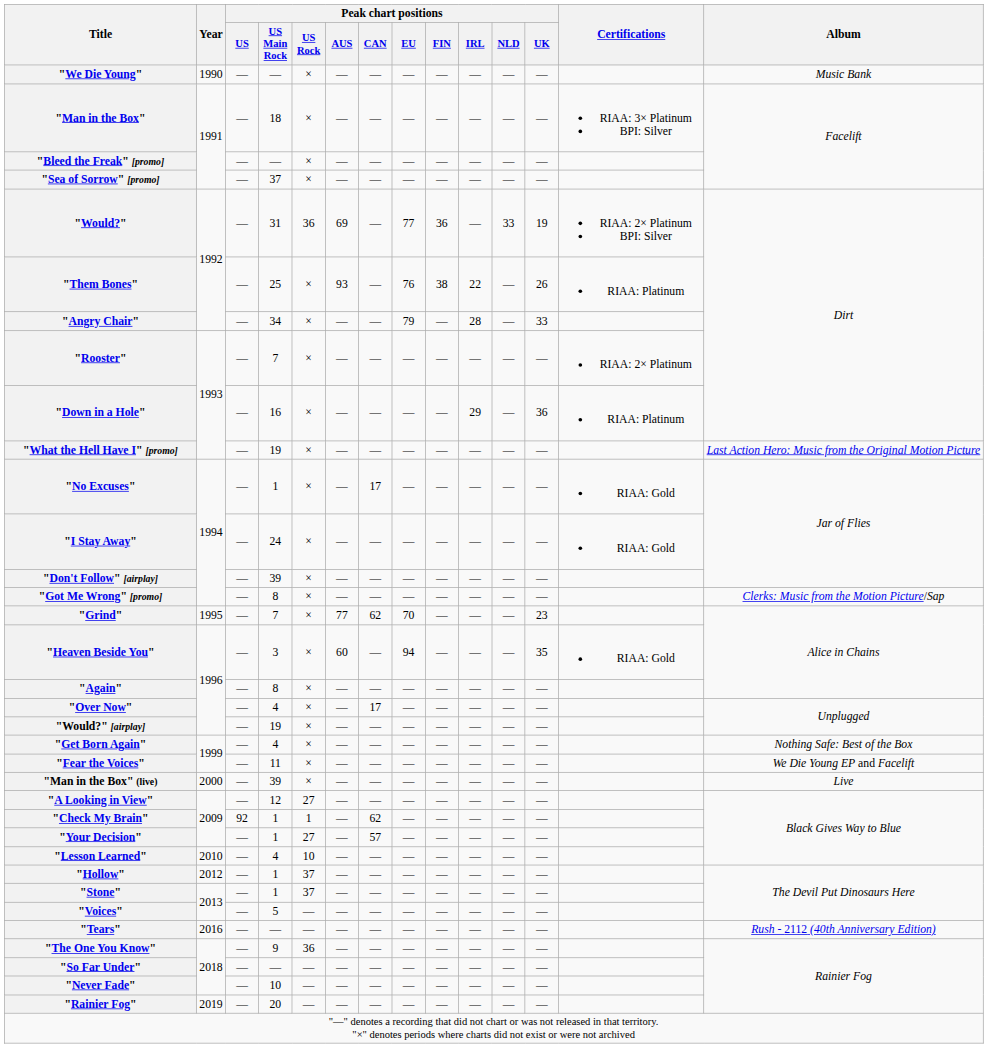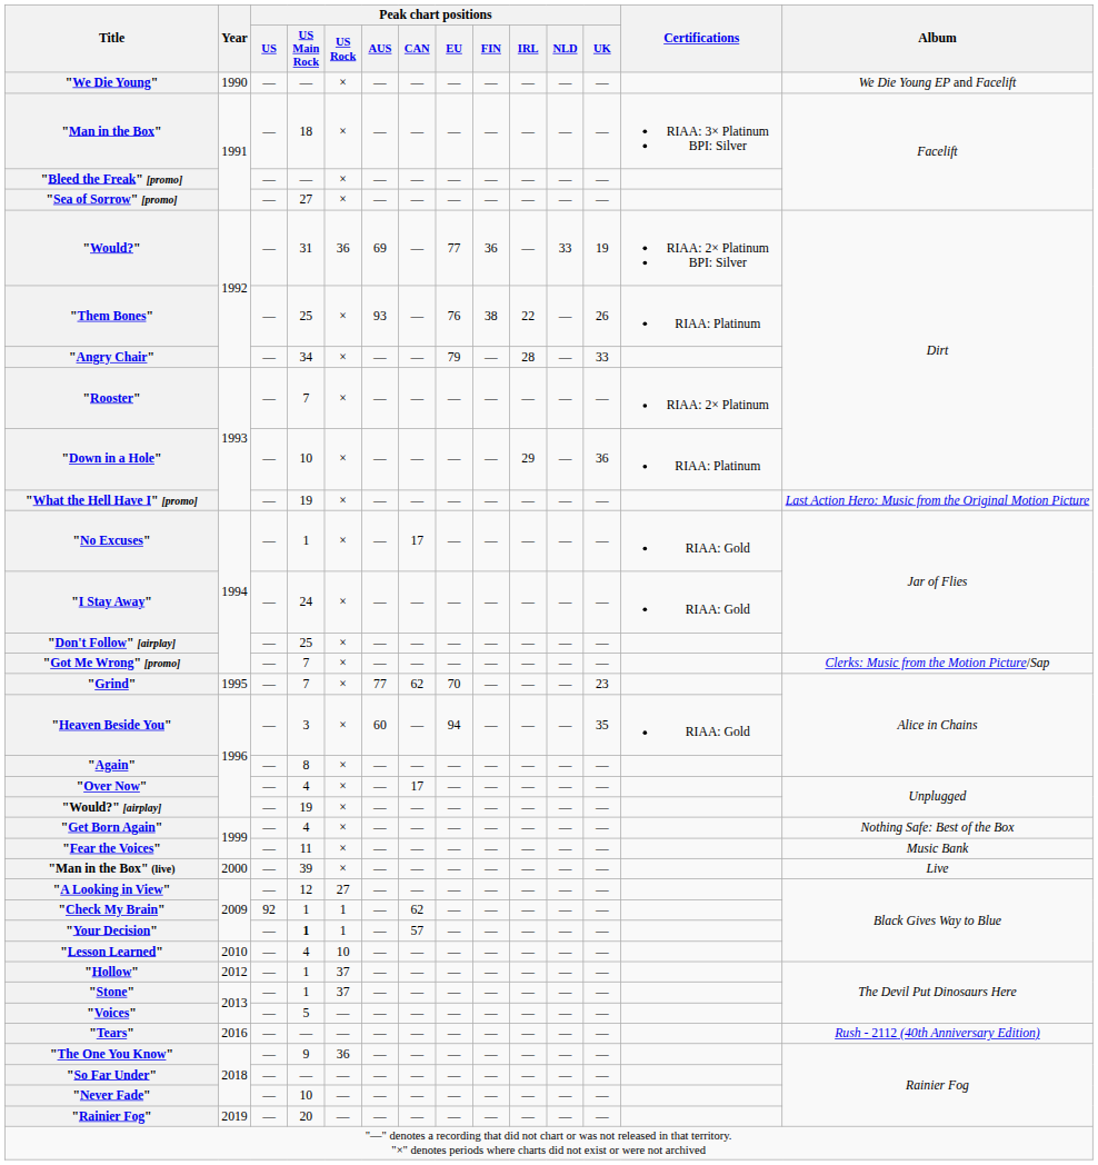"We Die Young" | Album: Music Bank -> We Die Young EP and Facelift
"Sea of Sorrow" [promo] | Peak chart positions / US Main Rock: 37 -> 27
"Down in a Hole" | Peak chart positions / US Main Rock: 16 -> 10
"Don't Follow" [airplay] | Peak chart positions / US Main Rock: 39 -> 25
"Got Me Wrong" [promo] | Peak chart positions / US Main Rock: 8 -> 7
"Fear the Voices" | Album: We Die Young EP and Facelift -> Music Bank
"Your Decision" | Peak chart positions / US Main Rock: normal -> bold
"Your Decision" | Peak chart positions / US Rock: 27 -> 1
